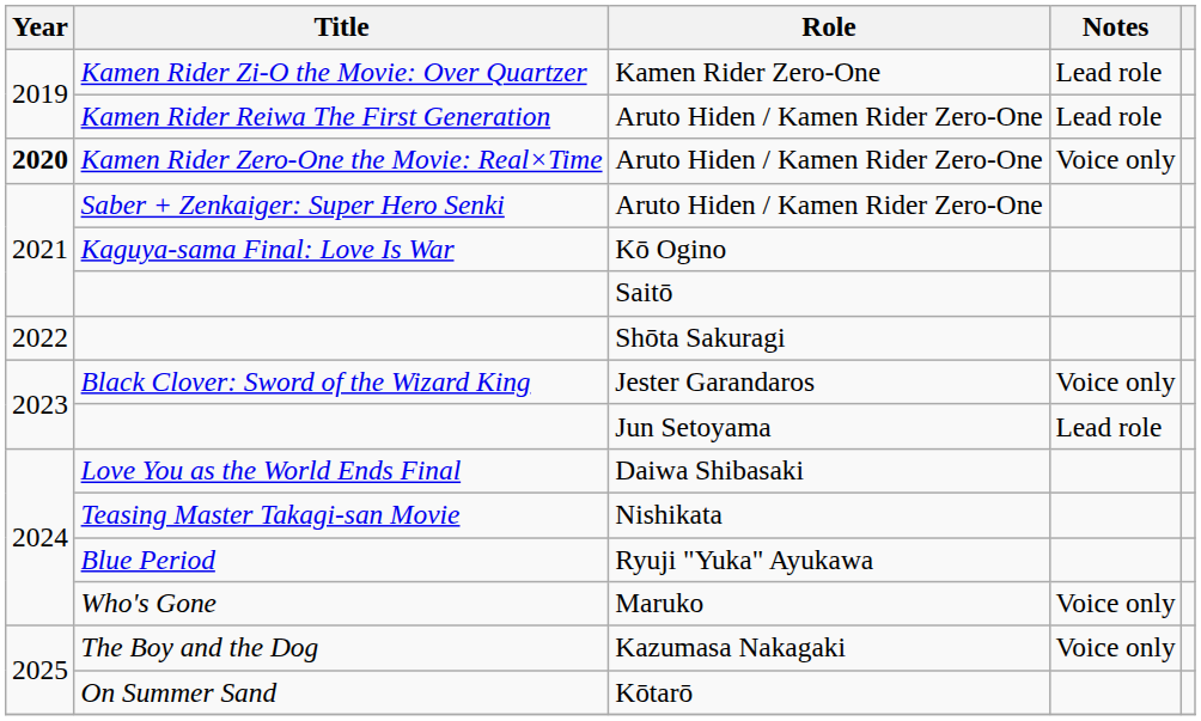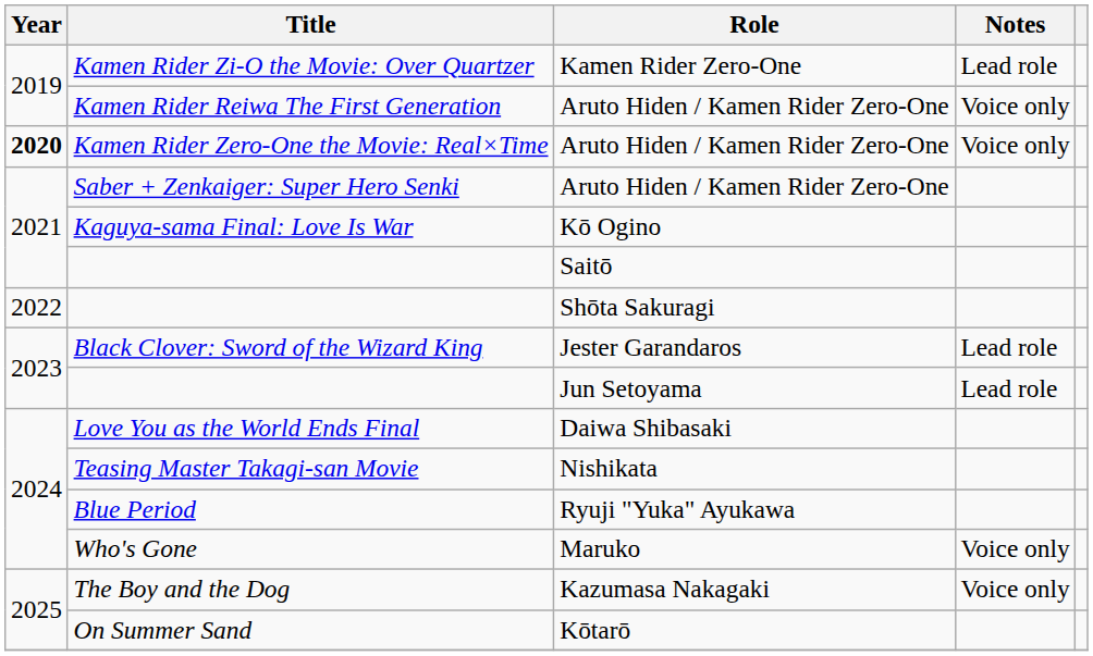Kamen Rider Reiwa The First Generation | Notes: Lead role -> Voice only
Black Clover: Sword of the Wizard King | Notes: Voice only -> Lead role
